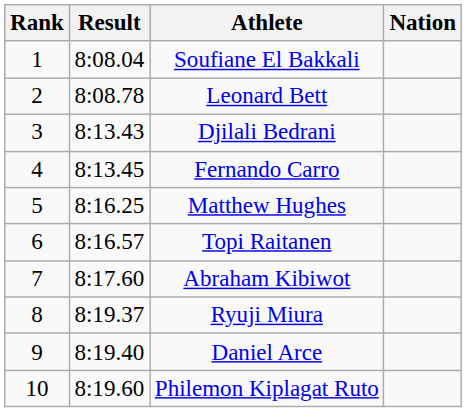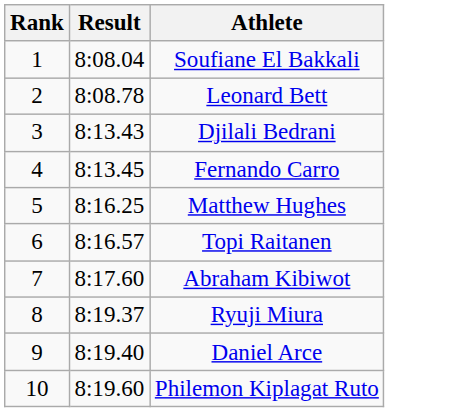- column: Nation
